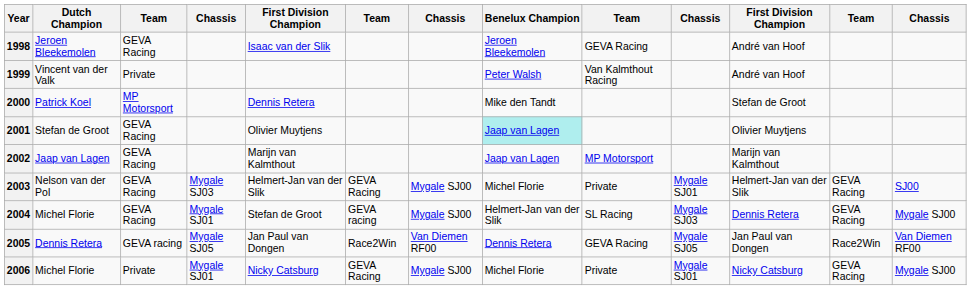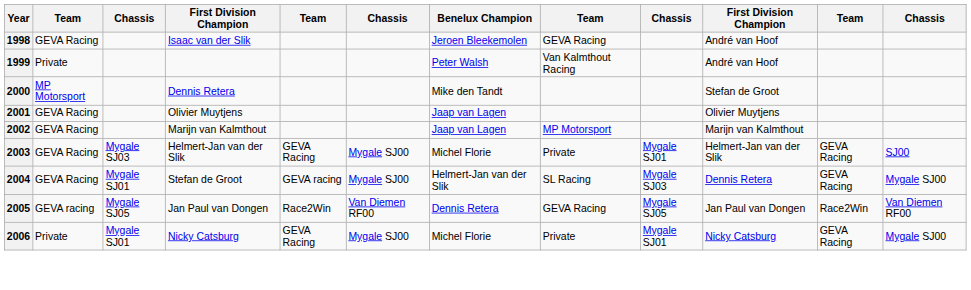- column: Dutch Champion | Jeroen Bleekemolen | Vincent van der Valk | Patrick Koel | Stefan de Groot | Jaap van Lagen | Nelson van der Pol | Michel Florie | Dennis Retera | Michel Florie
2001 | Benelux Champion: paleturquoise background -> no background
